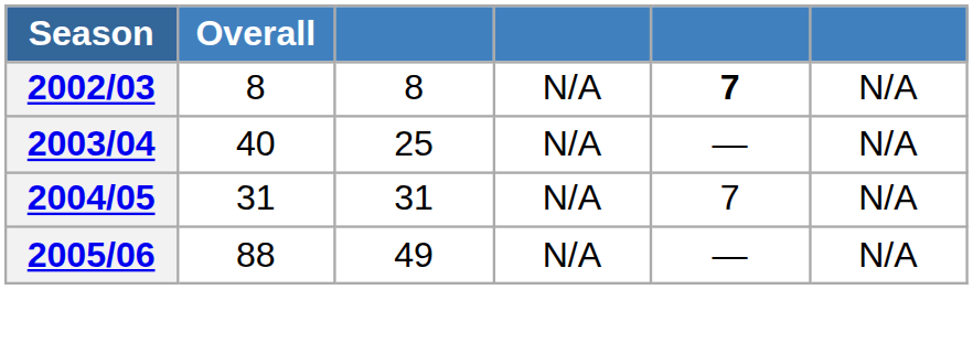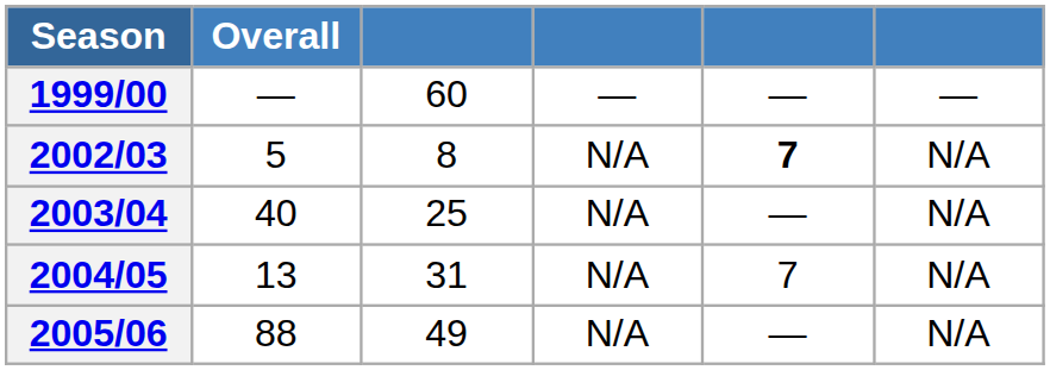+ row: 1999/00 | — | 60 | — | — | —
2002/03 | Overall: 8 -> 5
2004/05 | Overall: 31 -> 13
